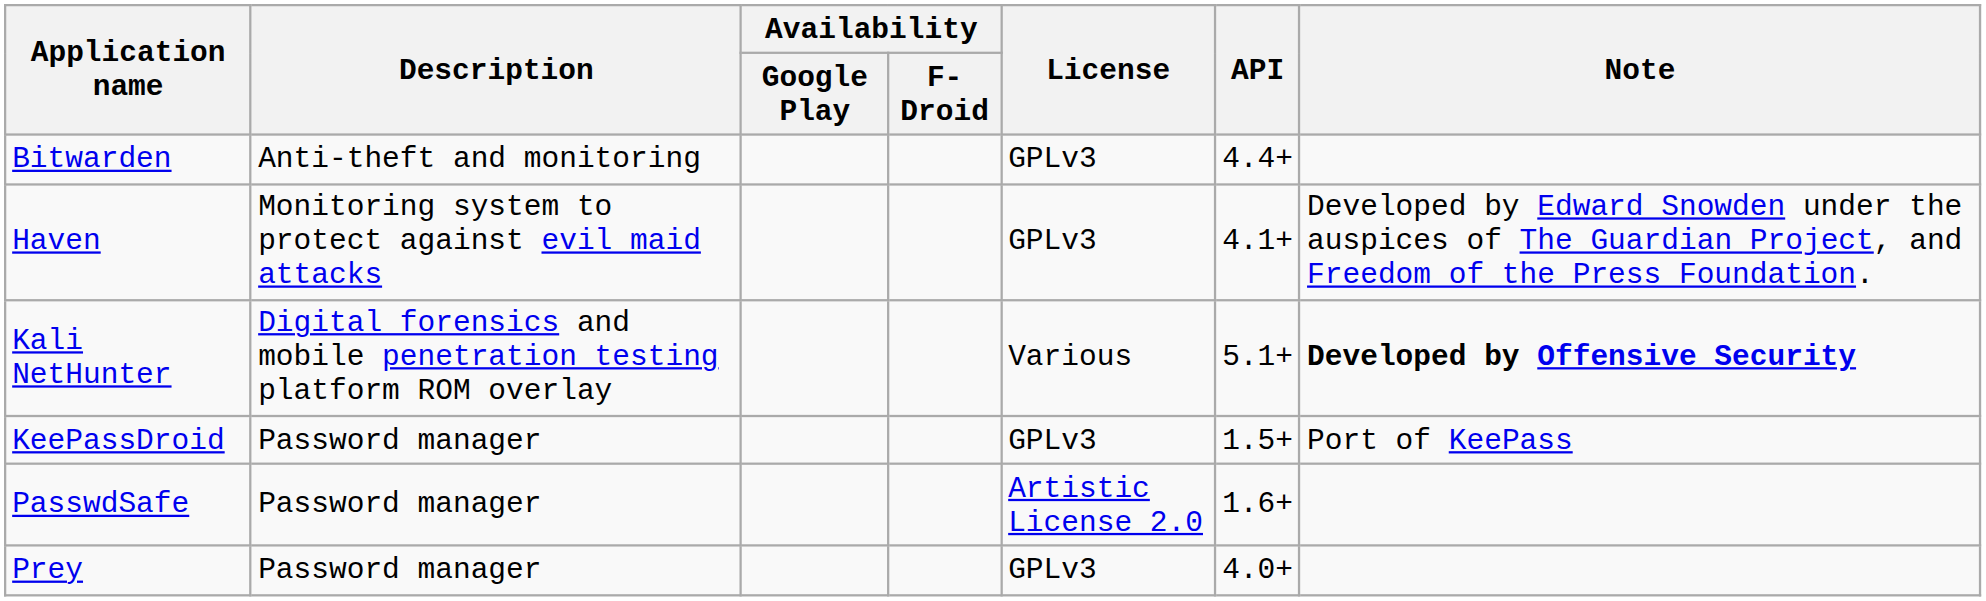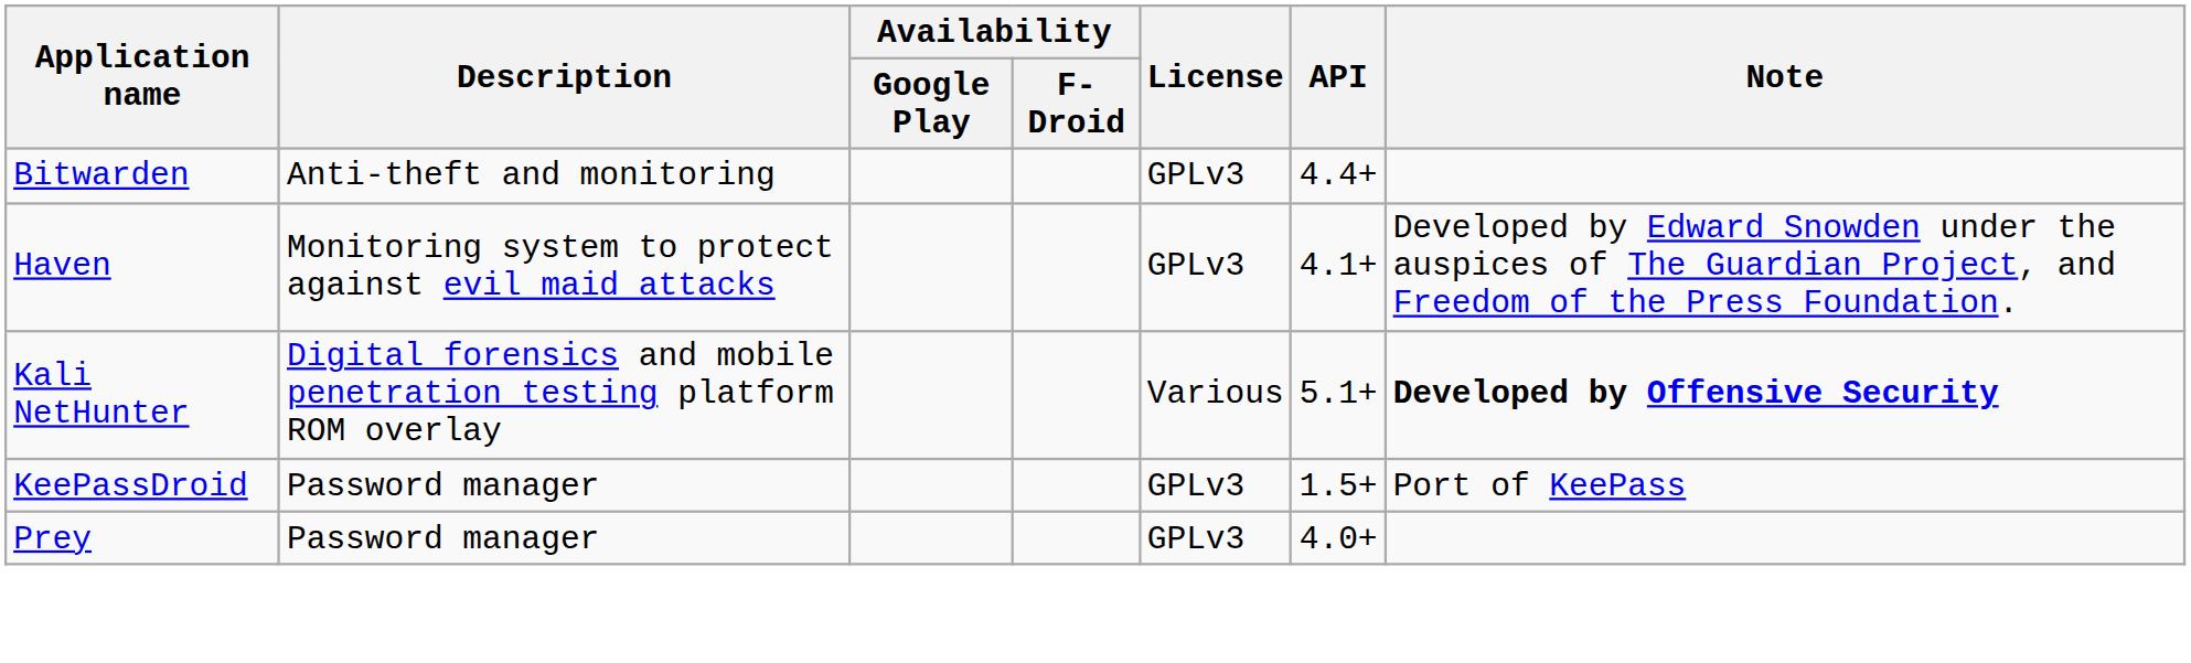- row: PasswdSafe | Password manager | Artistic License 2.0 | 1.6+
